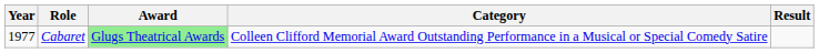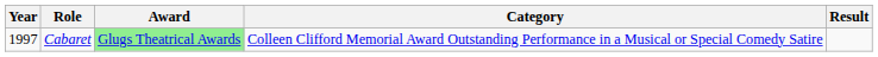Cabaret | Year: 1977 -> 1997
